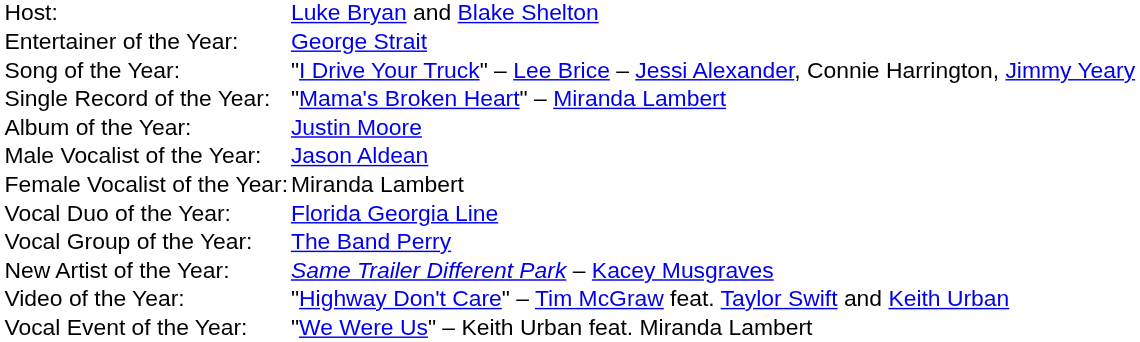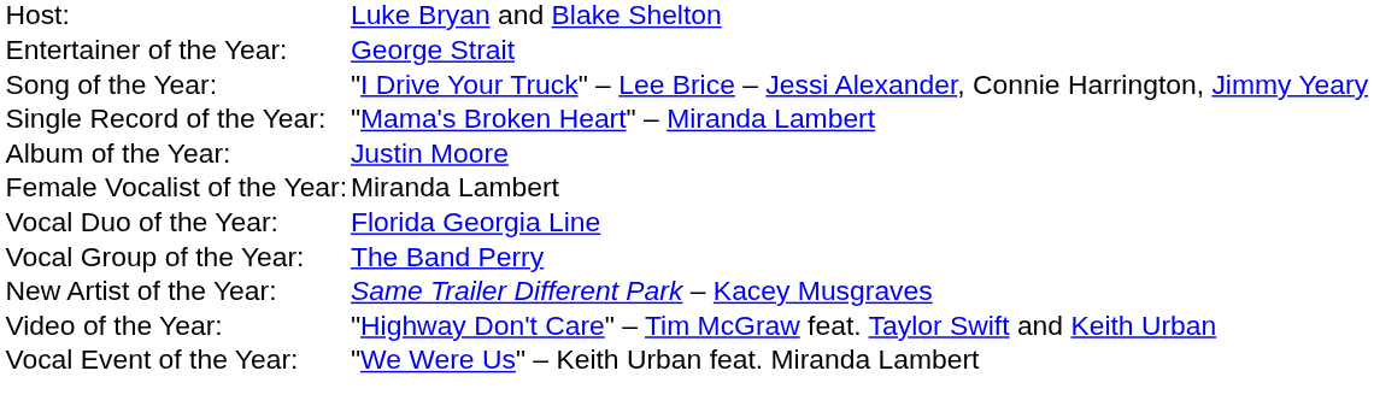- row: Male Vocalist of the Year: | Jason Aldean
